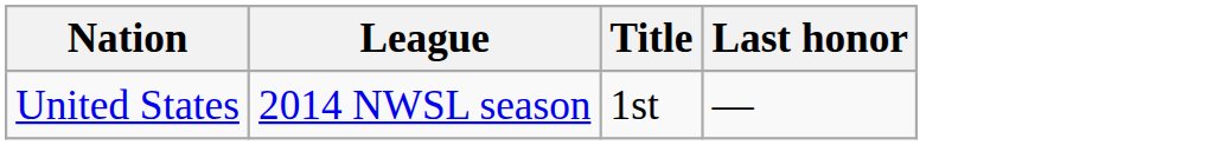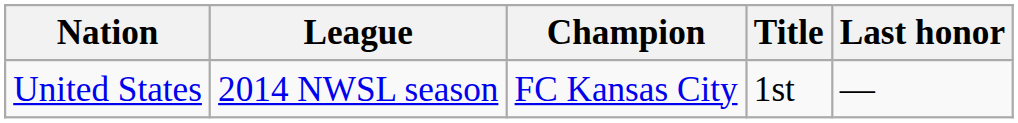+ column: Champion | FC Kansas City
